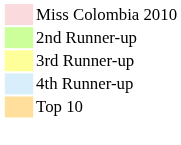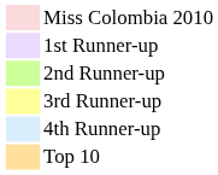+ row: 1st Runner-up
